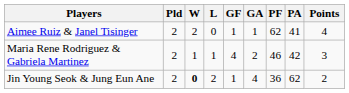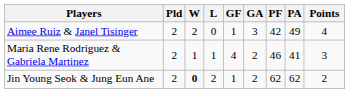Aimee Ruiz & Janel Tisinger | GA: 1 -> 3
Aimee Ruiz & Janel Tisinger | PF: 62 -> 42
Aimee Ruiz & Janel Tisinger | PA: 41 -> 49
Maria Rene Rodriguez & Gabriela Martinez | PA: 42 -> 41
Jin Young Seok & Jung Eun Ane | GA: 4 -> 2
Jin Young Seok & Jung Eun Ane | PF: 36 -> 62
